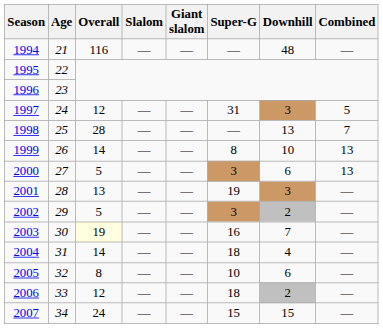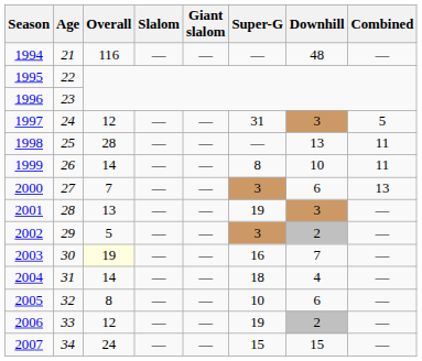1998 | Combined: 7 -> 11
1999 | Combined: 13 -> 11
2000 | Overall: 5 -> 7
2006 | Super-G: 18 -> 19
